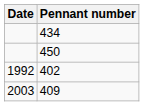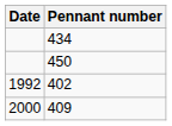409 | Date: 2003 -> 2000
